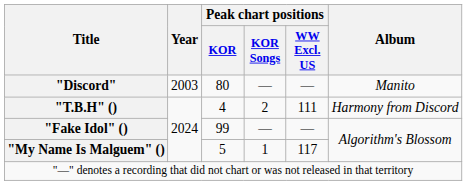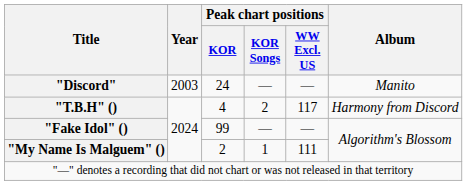"Discord" | Peak chart positions / KOR: 80 -> 24
"T.B.H" () | Peak chart positions / WW Excl. US: 111 -> 117
"My Name Is Malguem" () | Peak chart positions / KOR: 5 -> 2
"My Name Is Malguem" () | Peak chart positions / WW Excl. US: 117 -> 111
